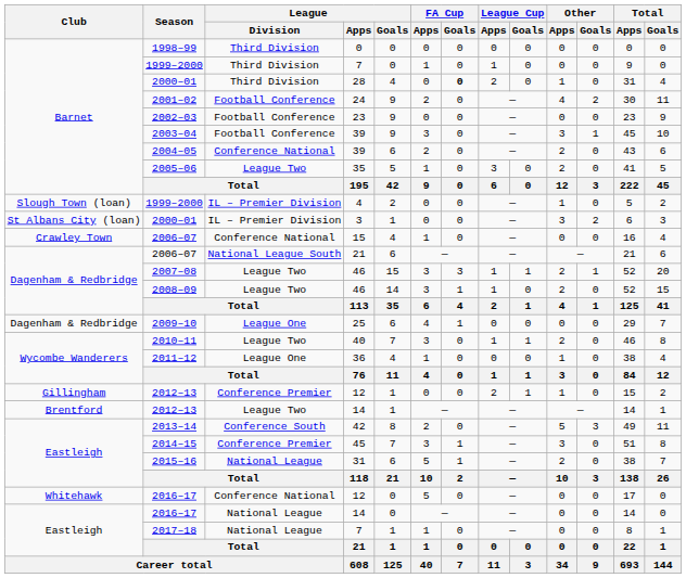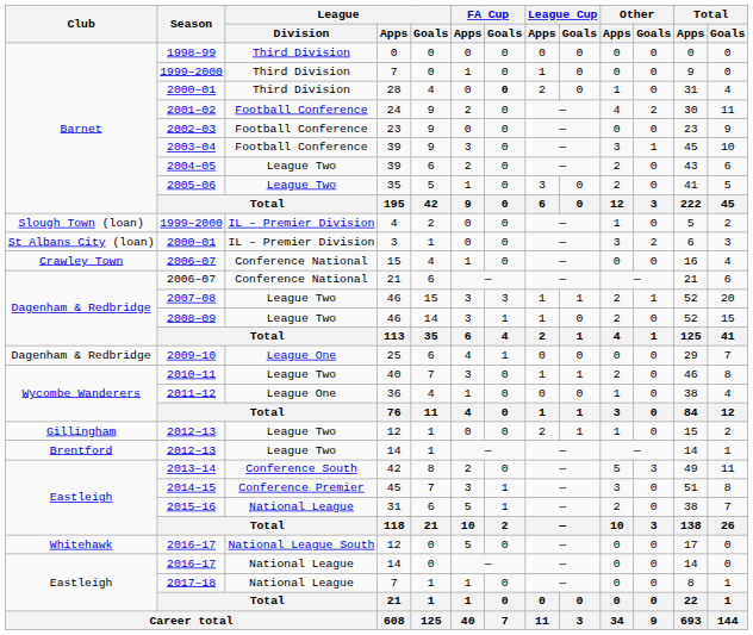2004–05 | League / Division: Conference National -> League Two
2006–07 / 21 | League / Division: National League South -> Conference National
2012–13 / 12 | League / Division: Conference Premier -> League Two
2016–17 / 12 | League / Division: Conference National -> National League South
